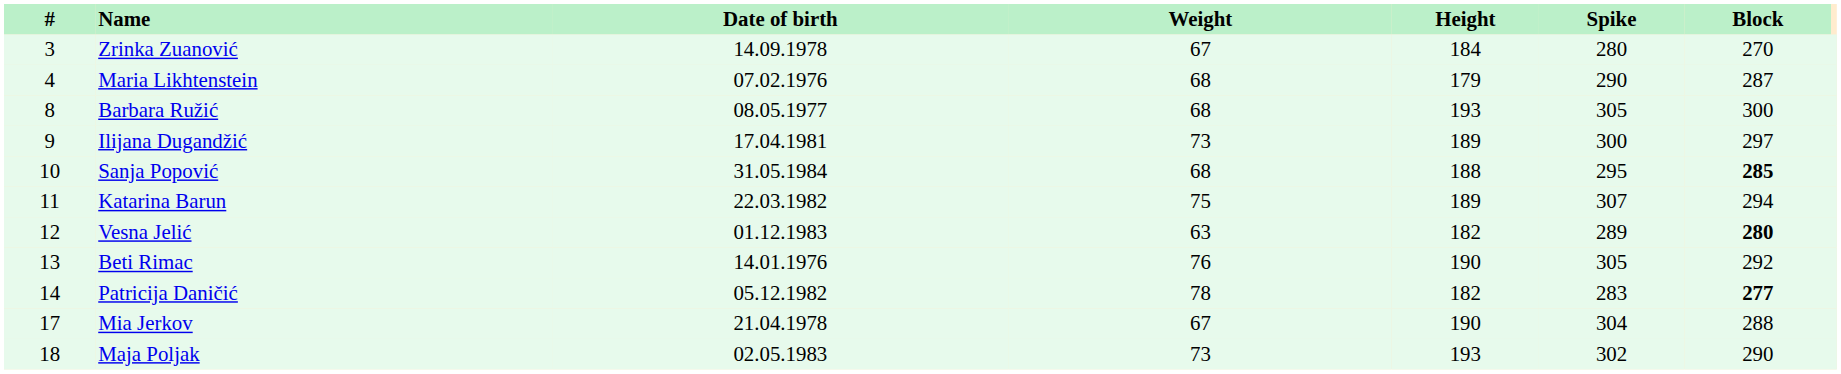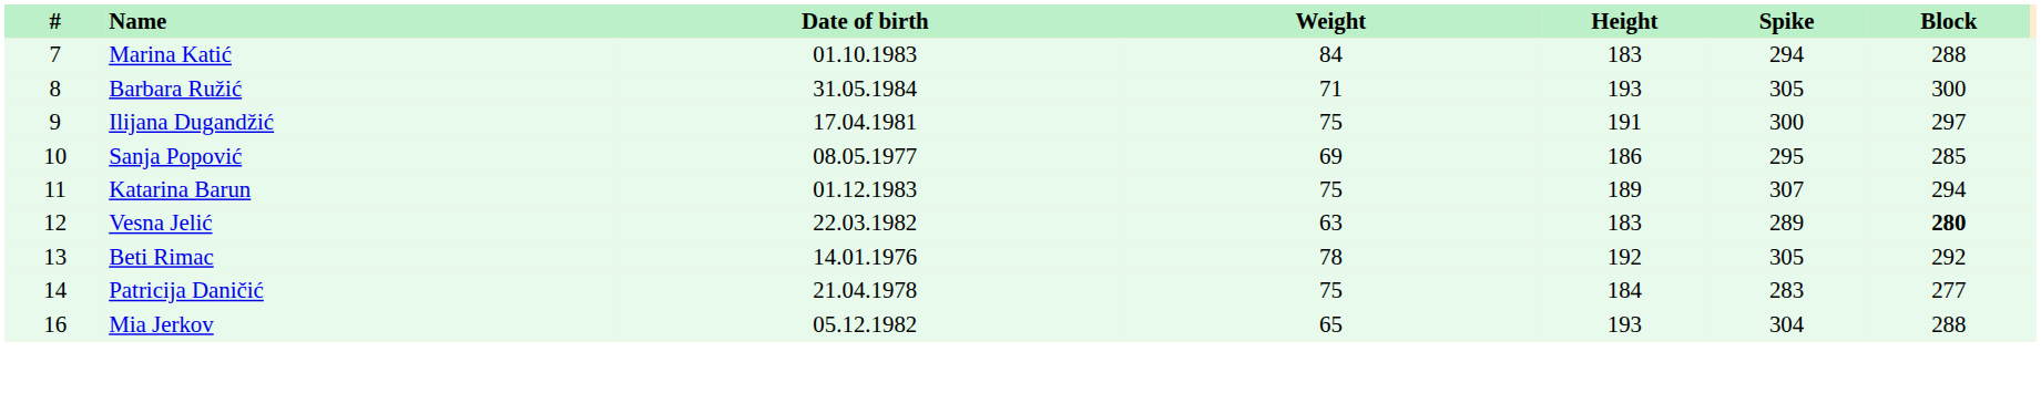- row: 3 | Zrinka Zuanović | 14.09.1978 | 67 | 184 | 280 | 270
- row: 4 | Maria Likhtenstein | 07.02.1976 | 68 | 179 | 290 | 287
+ row: 7 | Marina Katić | 01.10.1983 | 84 | 183 | 294 | 288
Barbara Ružić | Date of birth: 08.05.1977 -> 31.05.1984
Barbara Ružić | Weight: 68 -> 71
Ilijana Dugandžić | Weight: 73 -> 75
Ilijana Dugandžić | Height: 189 -> 191
Sanja Popović | Date of birth: 31.05.1984 -> 08.05.1977
Sanja Popović | Weight: 68 -> 69
Sanja Popović | Height: 188 -> 186
Sanja Popović | Block: bold -> normal
Katarina Barun | Date of birth: 22.03.1982 -> 01.12.1983
Vesna Jelić | Date of birth: 01.12.1983 -> 22.03.1982
Vesna Jelić | Height: 182 -> 183
Beti Rimac | Weight: 76 -> 78
Beti Rimac | Height: 190 -> 192
Patricija Daničić | Date of birth: 05.12.1982 -> 21.04.1978
Patricija Daničić | Weight: 78 -> 75
Patricija Daničić | Height: 182 -> 184
Patricija Daničić | Block: bold -> normal
Mia Jerkov | #: 17 -> 16
Mia Jerkov | Date of birth: 21.04.1978 -> 05.12.1982
Mia Jerkov | Weight: 67 -> 65
Mia Jerkov | Height: 190 -> 193
- row: 18 | Maja Poljak | 02.05.1983 | 73 | 193 | 302 | 290
